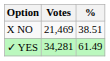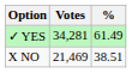rows swapped: ✓ YES <-> X NO
